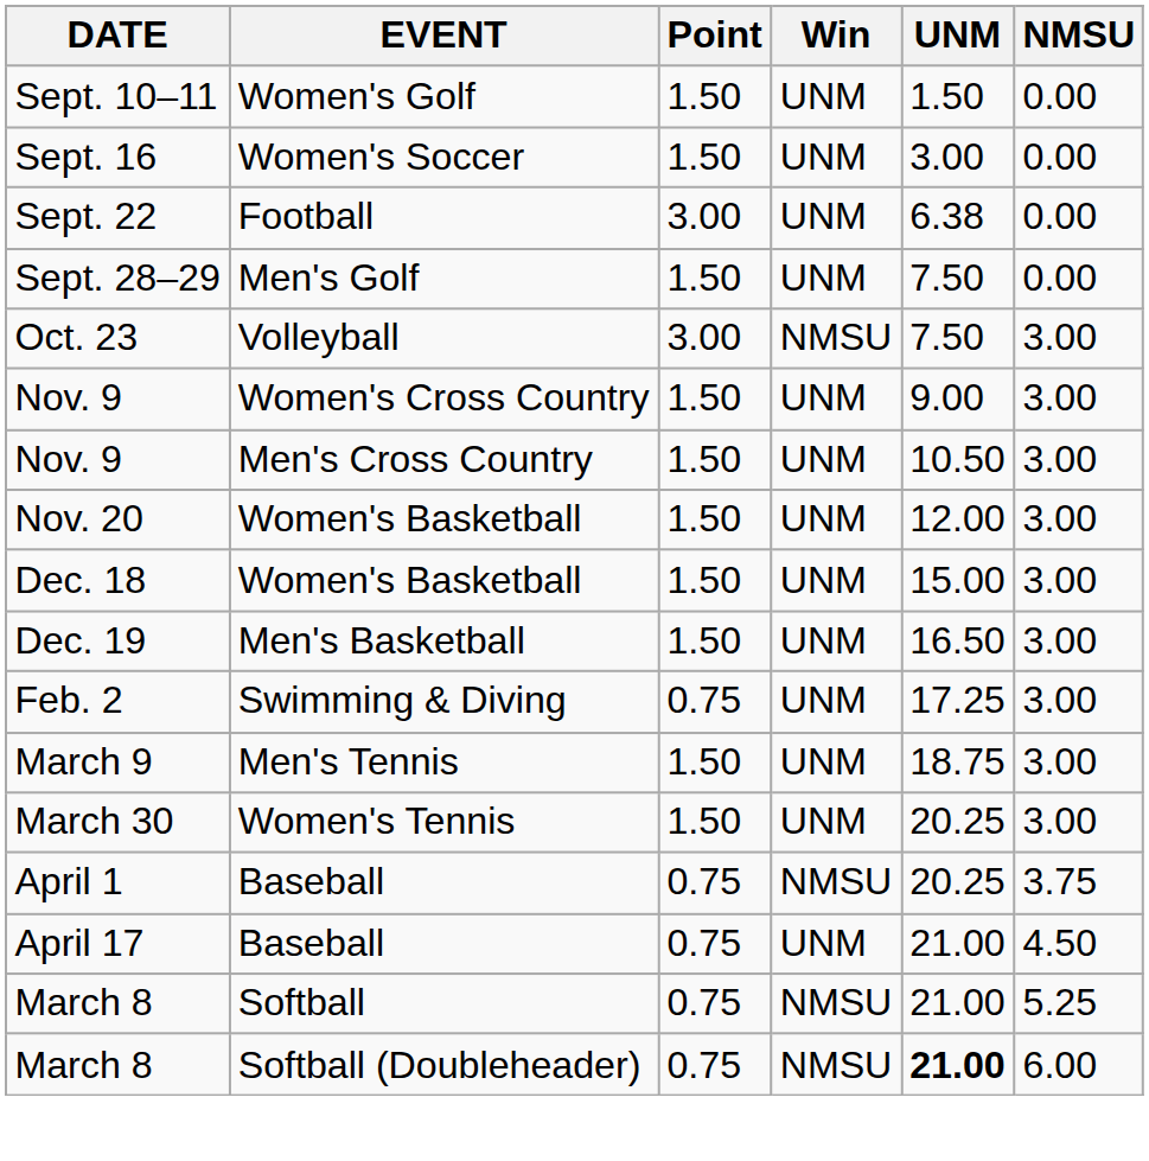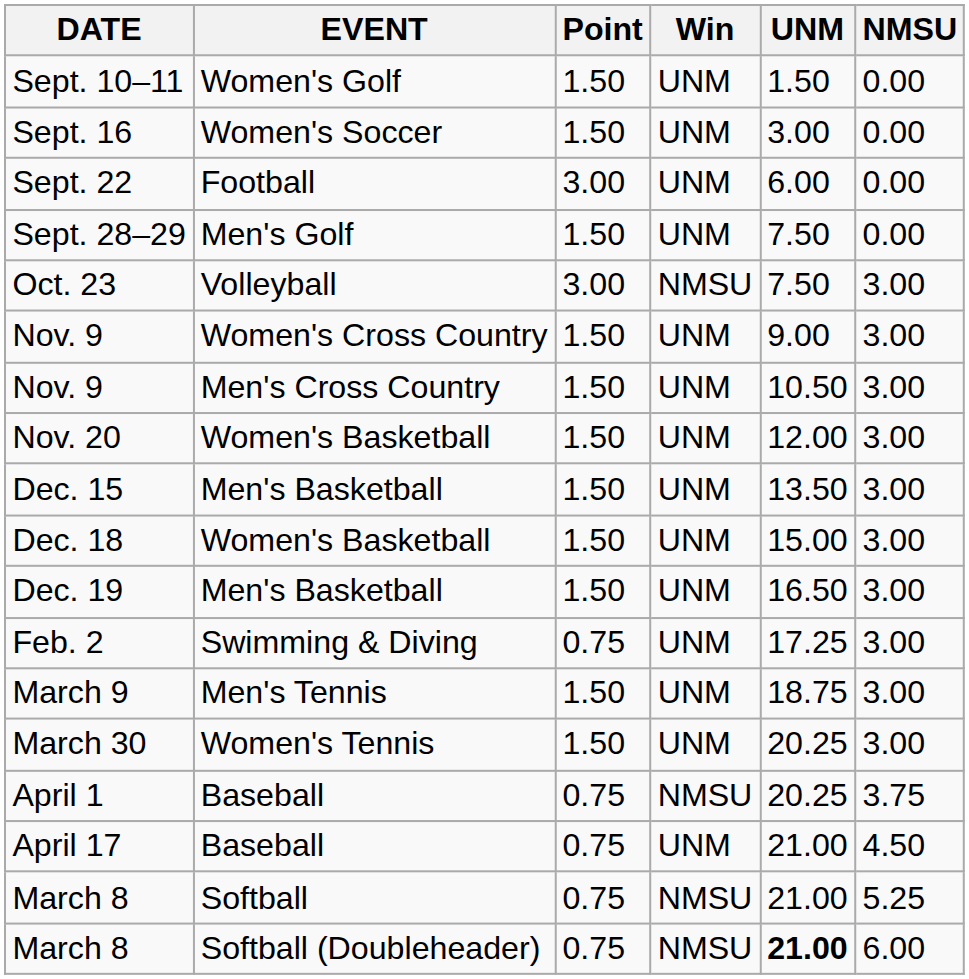Sept. 22 | UNM: 6.38 -> 6.00
+ row: Dec. 15 | Men's Basketball | 1.50 | UNM | 13.50 | 3.00
